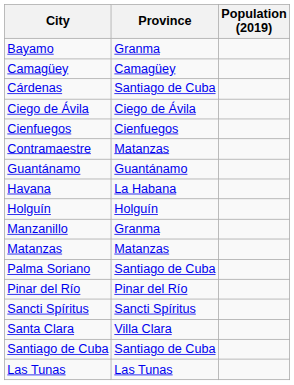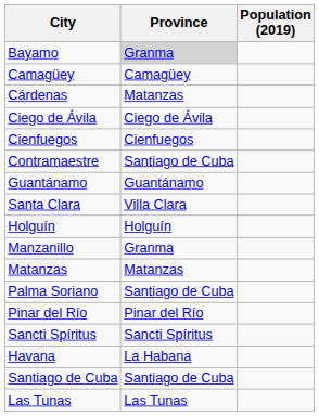Bayamo | Province: no background -> lightgrey background
Cárdenas | Province: Santiago de Cuba -> Matanzas
Contramaestre | Province: Matanzas -> Santiago de Cuba
rows swapped: Havana <-> Santa Clara
